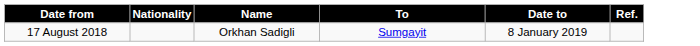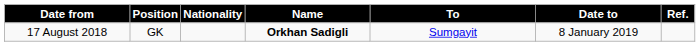+ column: Position | GK
17 August 2018 | Name: normal -> bold
